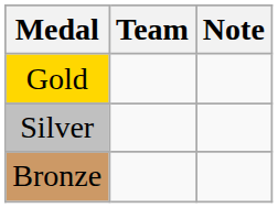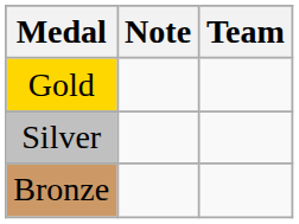columns swapped: Team <-> Note
